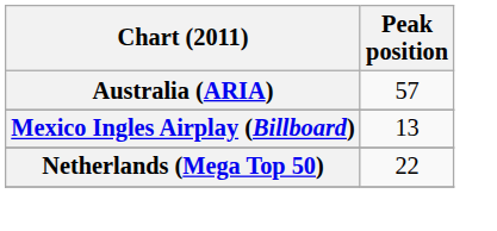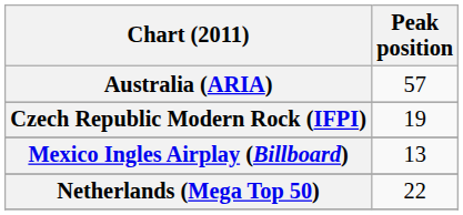+ row: Czech Republic Modern Rock (IFPI) | 19
